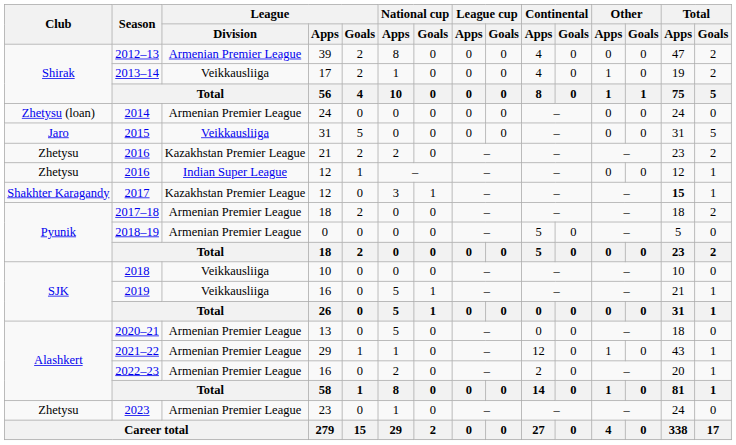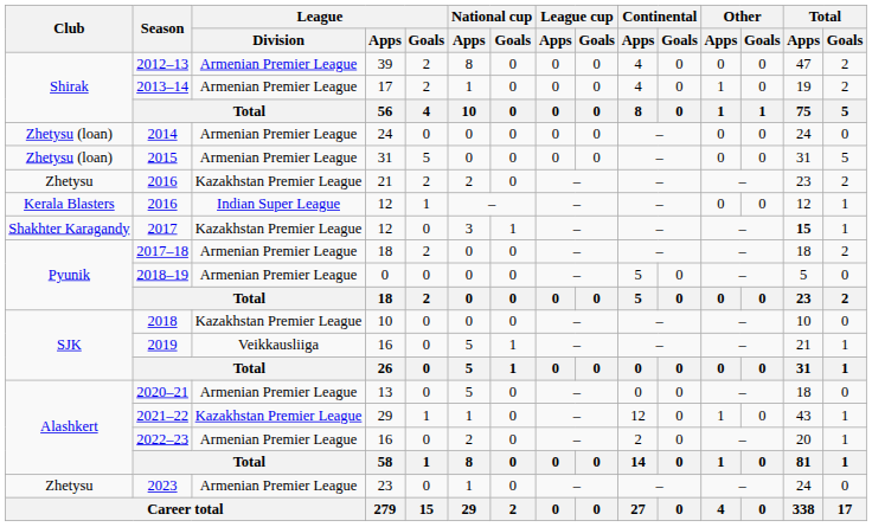2013–14 | League / Division: Veikkausliiga -> Armenian Premier League
2015 | Club: Jaro -> Zhetysu (loan)
2015 | League / Division: Veikkausliiga -> Armenian Premier League
2016 / 12 | Club: Zhetysu -> Kerala Blasters
2018 | League / Division: Veikkausliiga -> Kazakhstan Premier League
2021–22 | League / Division: Armenian Premier League -> Kazakhstan Premier League
